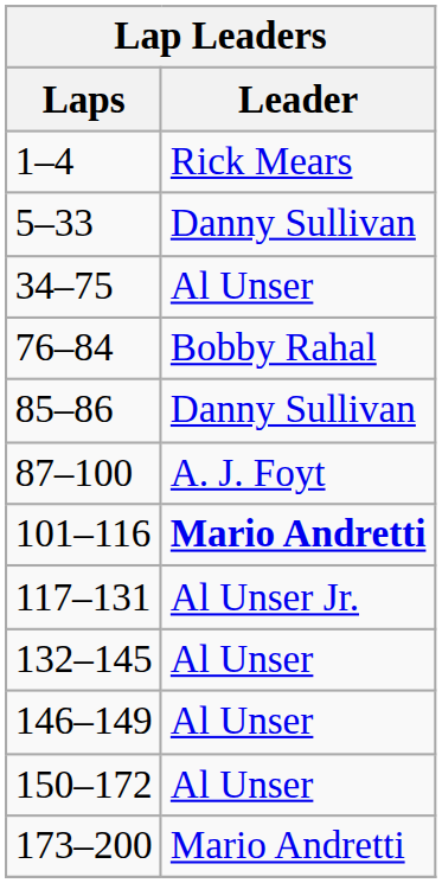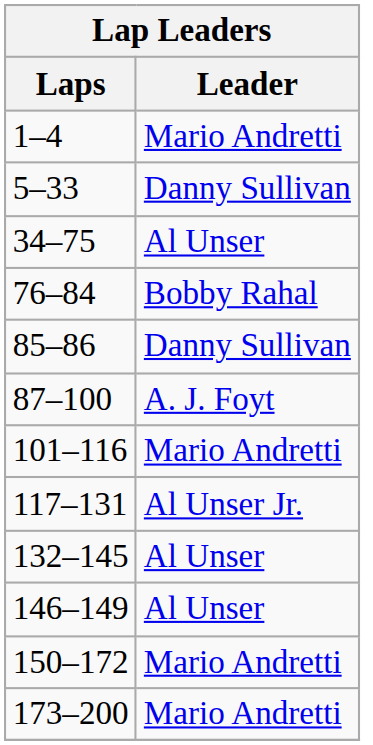1–4 | Leader: Rick Mears -> Mario Andretti
101–116 | Leader: bold -> normal
150–172 | Leader: Al Unser -> Mario Andretti
